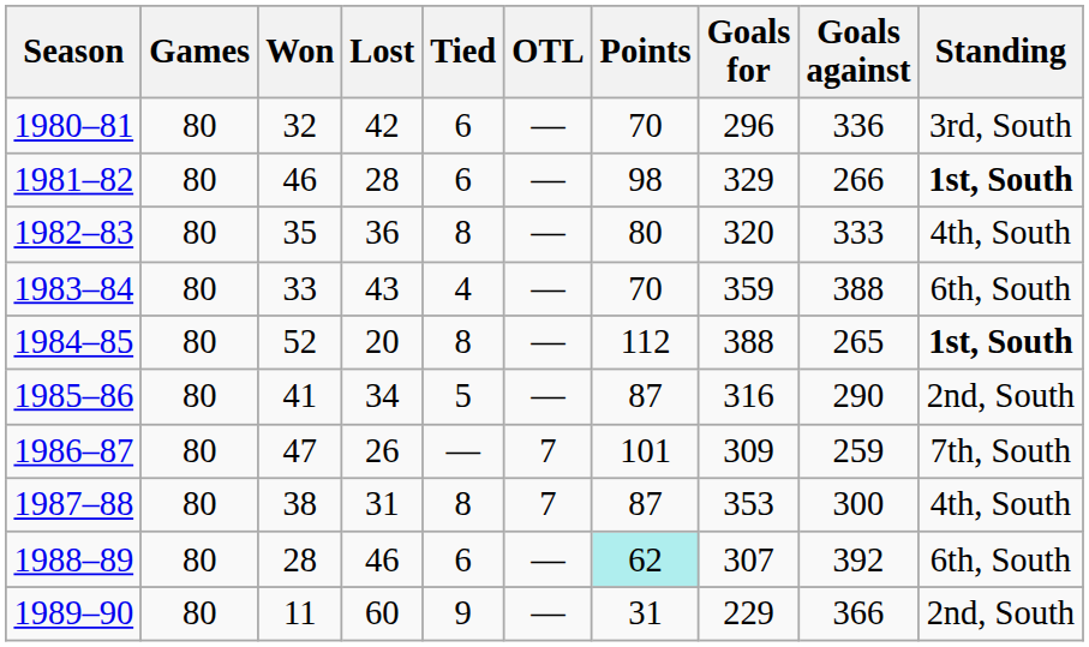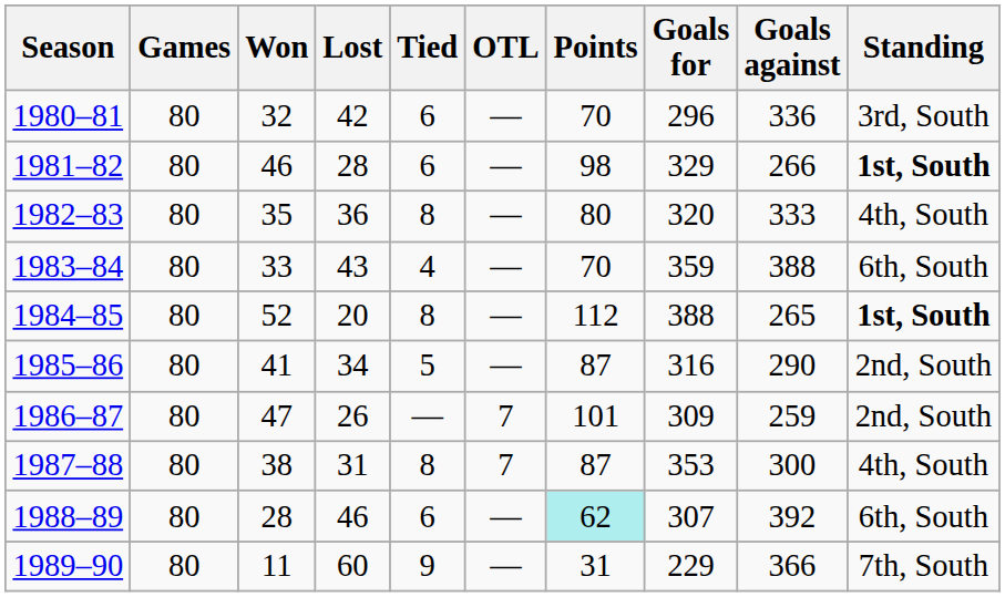1986–87 | Standing: 7th, South -> 2nd, South
1989–90 | Standing: 2nd, South -> 7th, South
